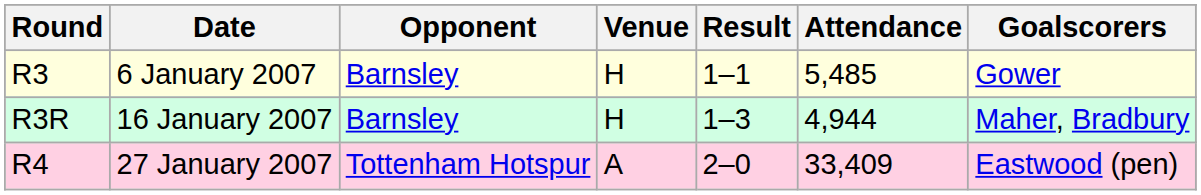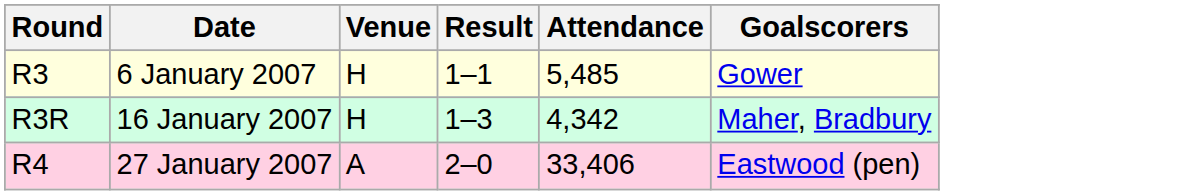- column: Opponent | Barnsley | Barnsley | Tottenham Hotspur
16 January 2007 | Attendance: 4,944 -> 4,342
27 January 2007 | Attendance: 33,409 -> 33,406
